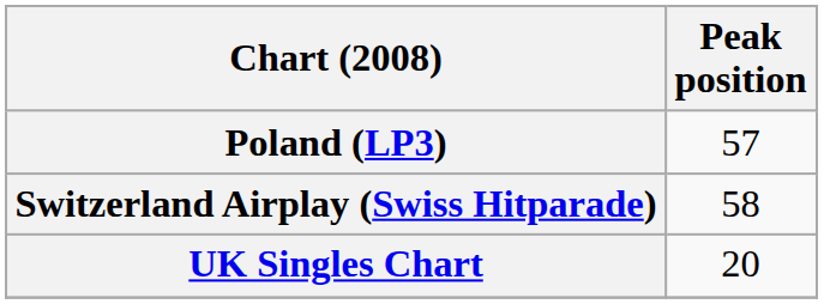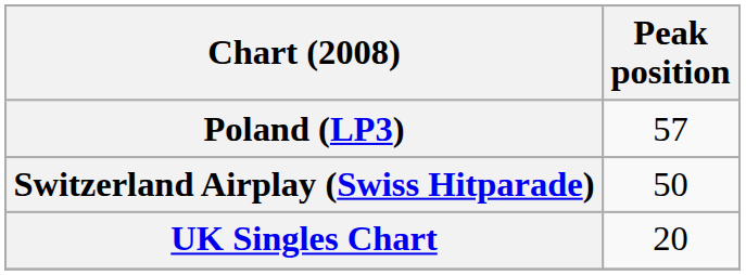Switzerland Airplay (Swiss Hitparade) | Peak position: 58 -> 50
